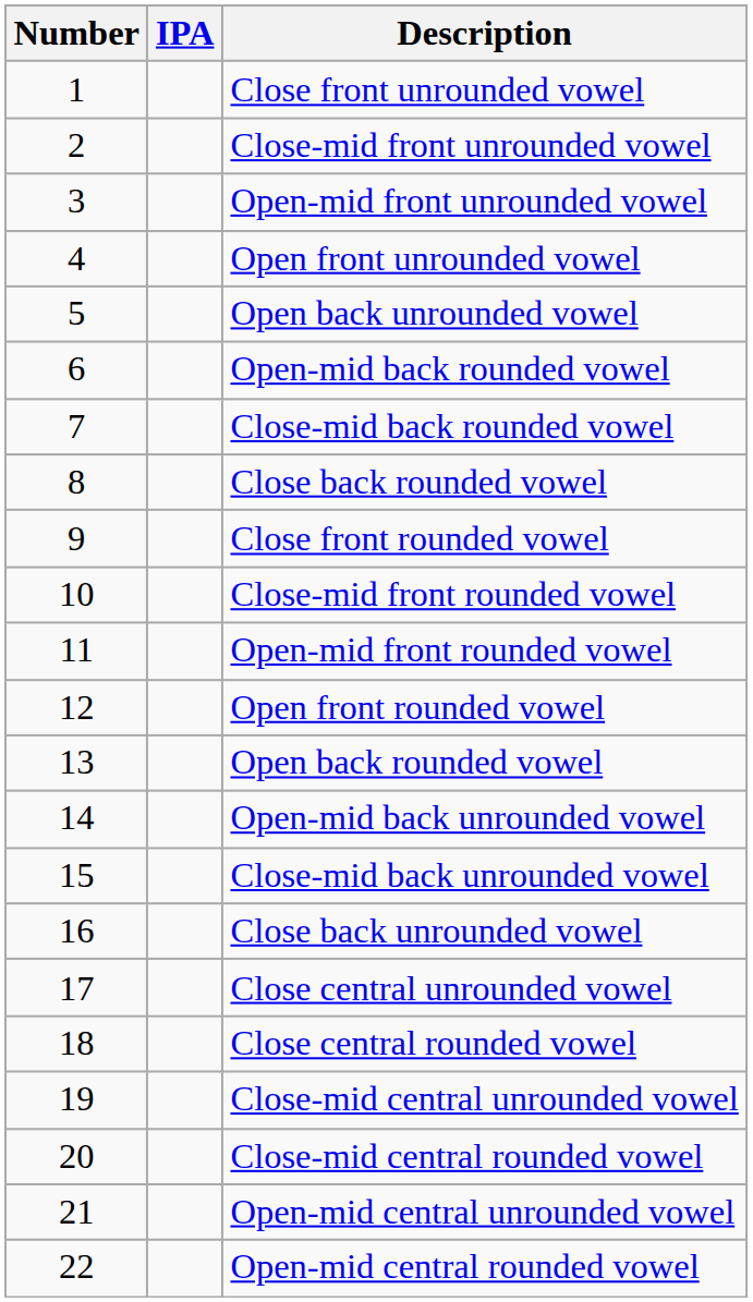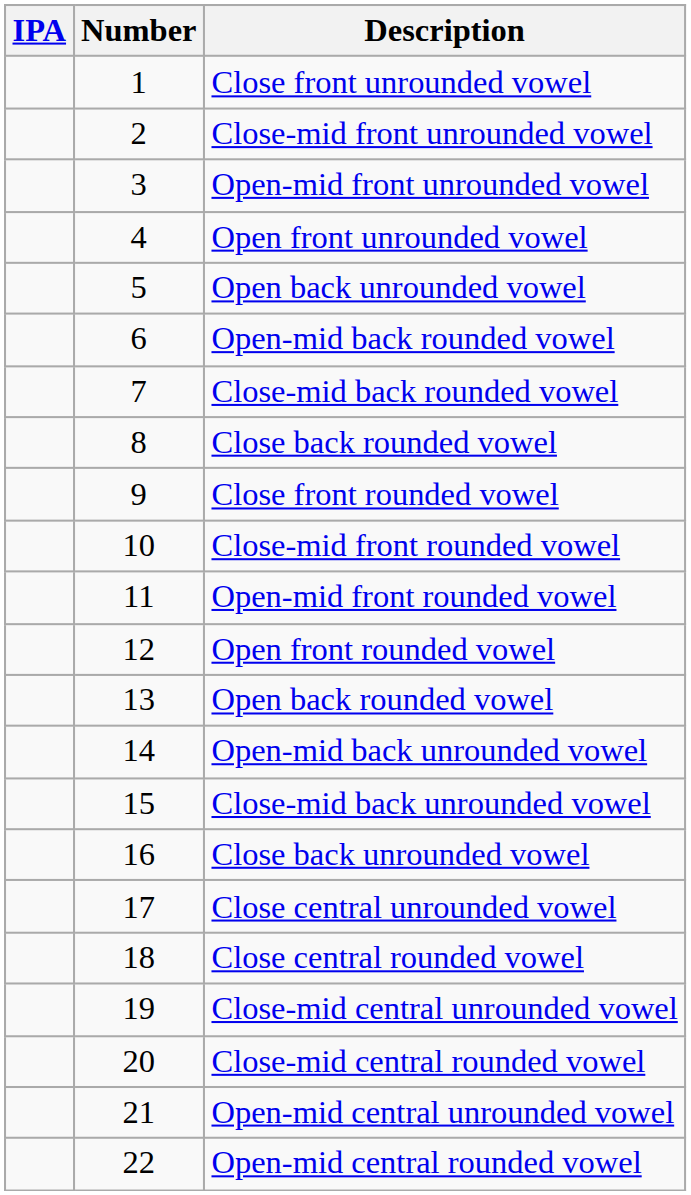columns swapped: Number <-> IPA
